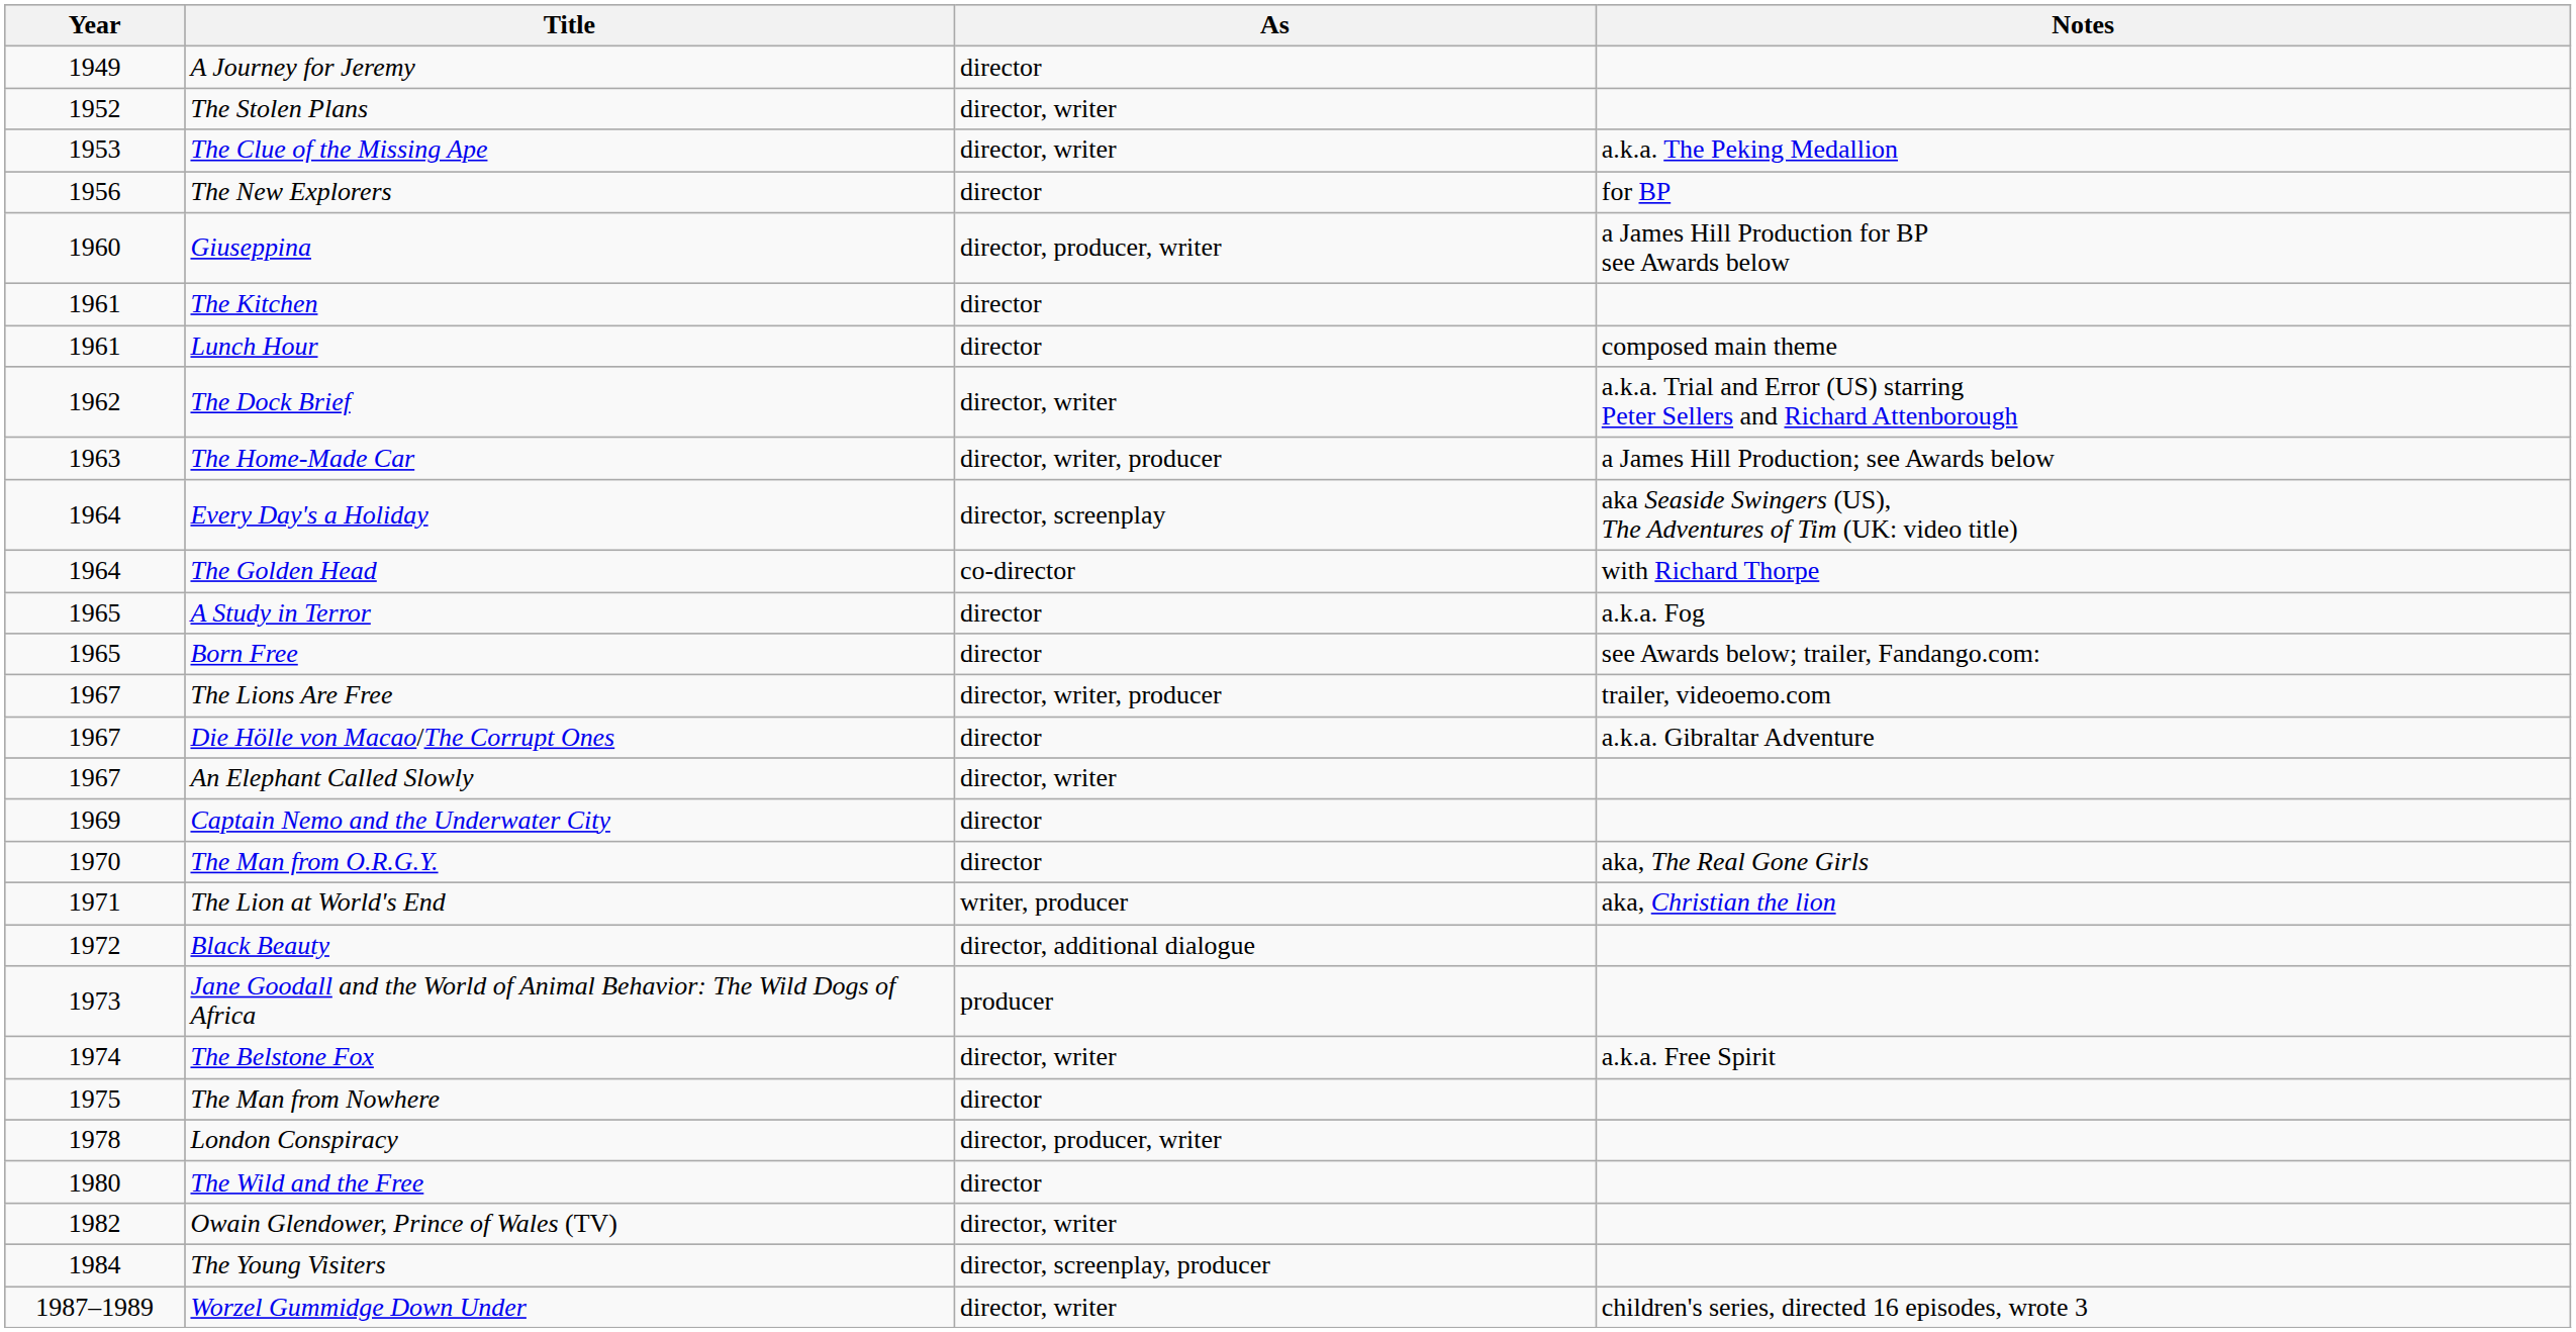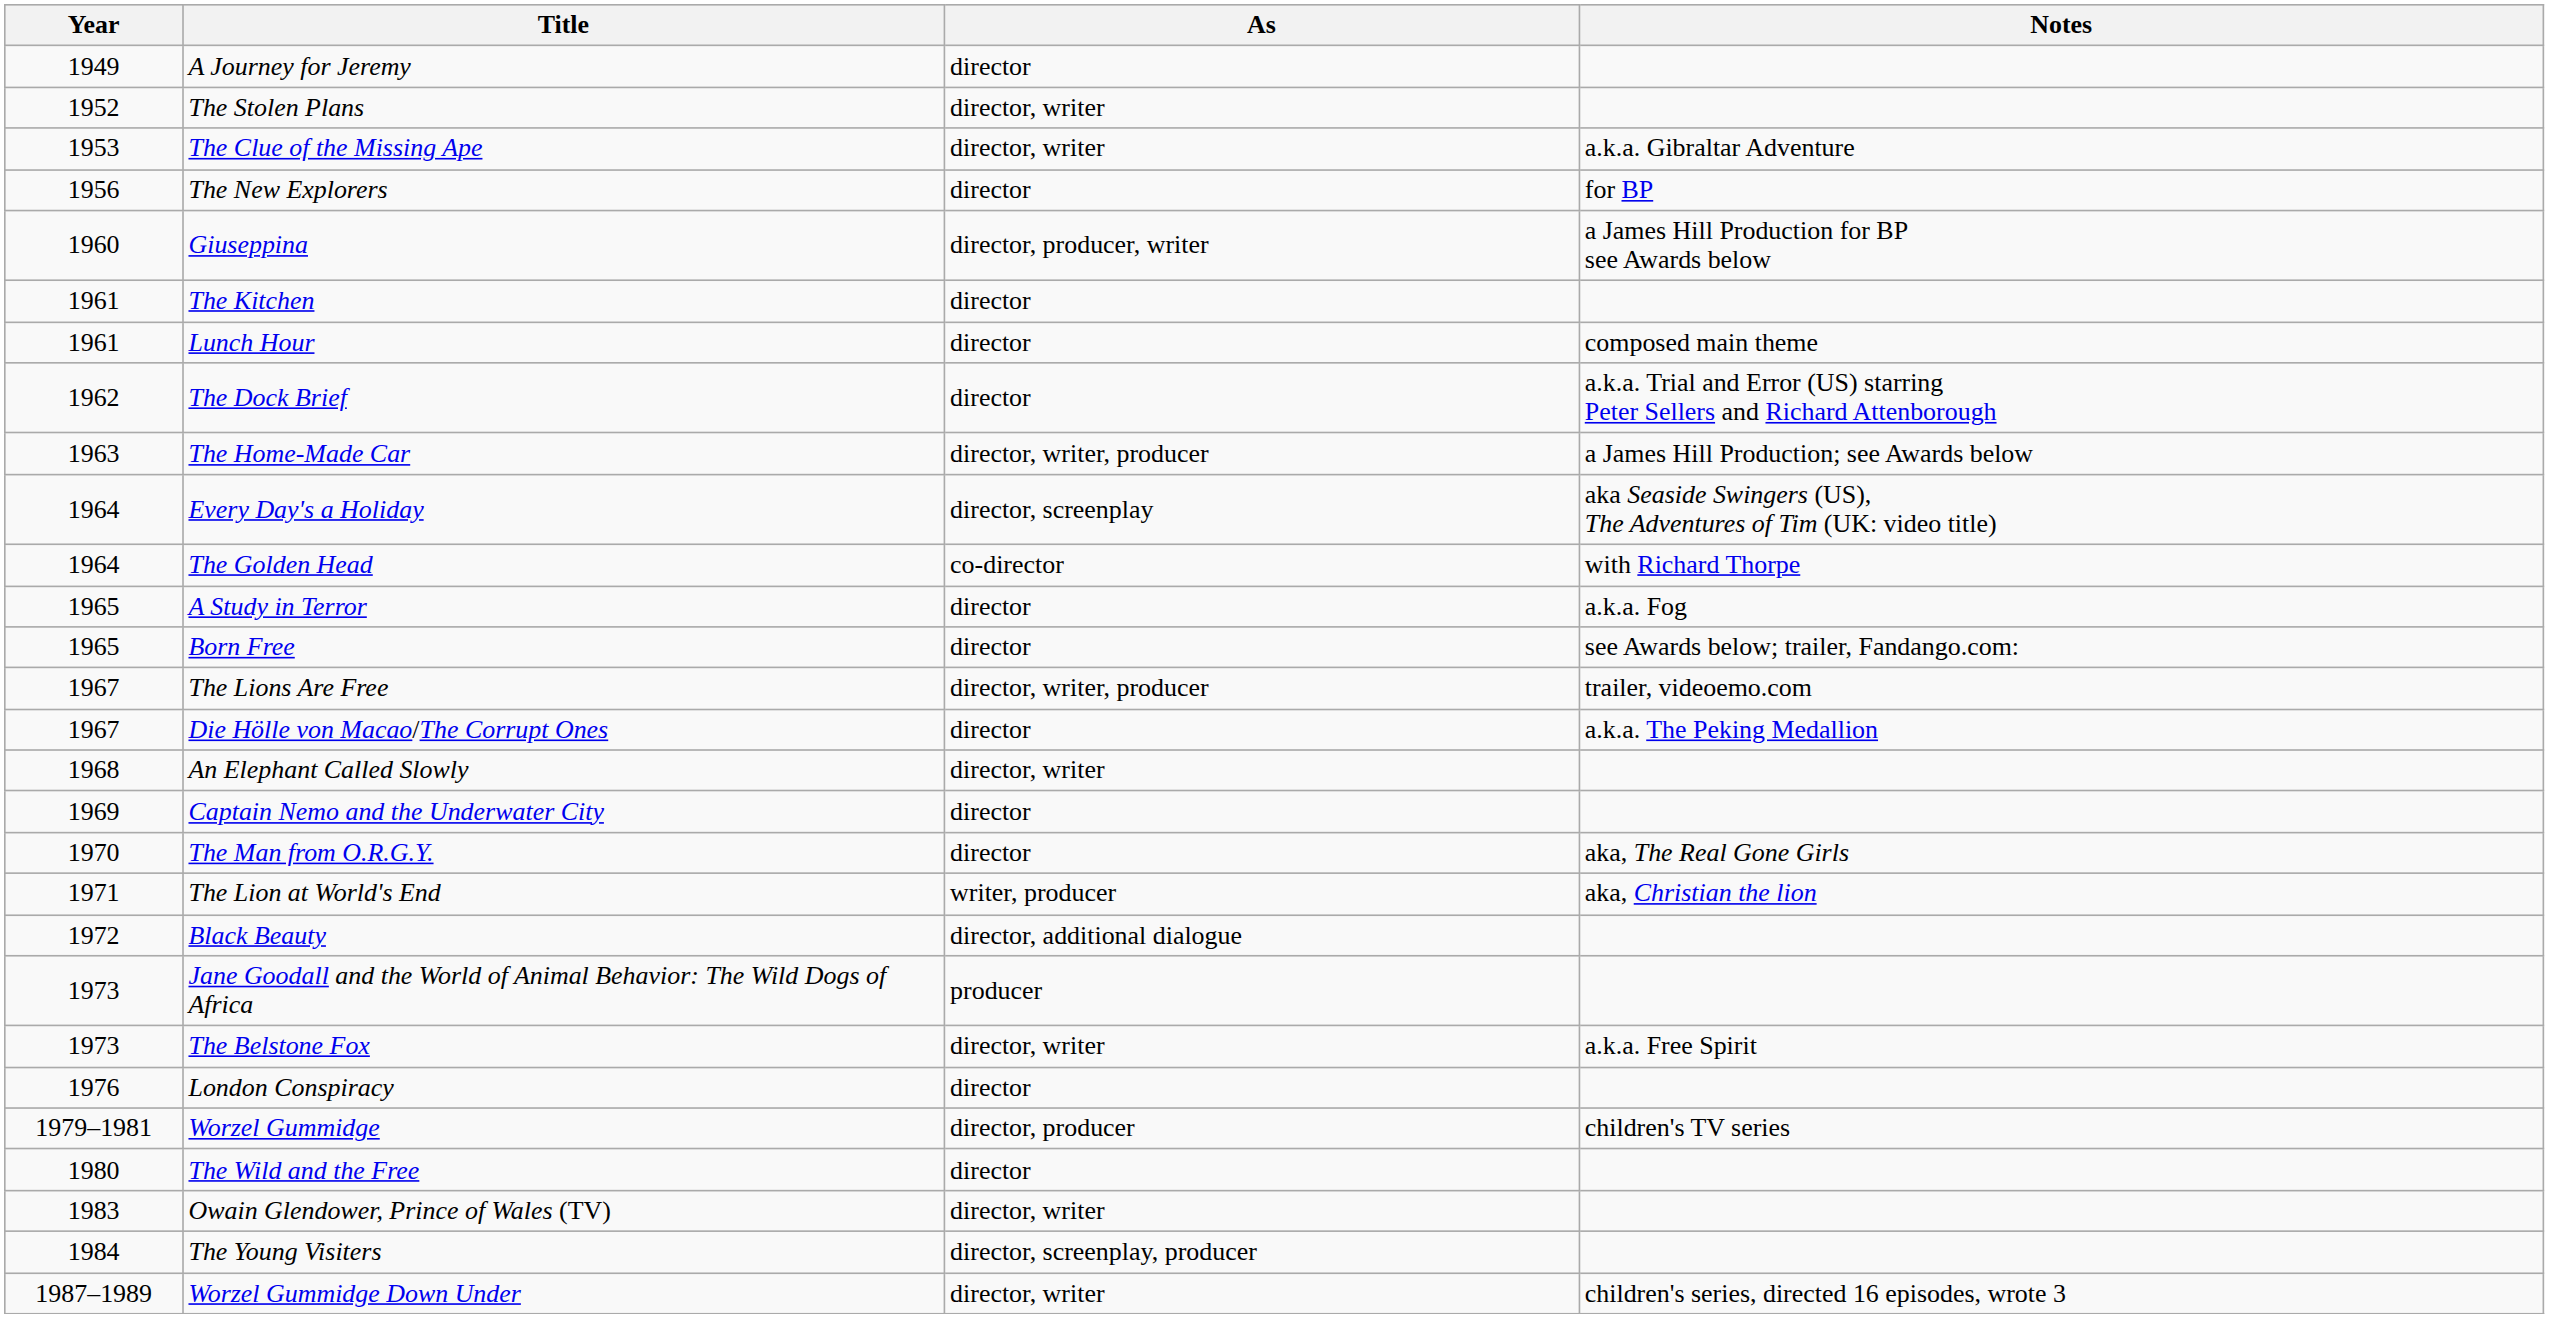The Clue of the Missing Ape | Notes: a.k.a. The Peking Medallion -> a.k.a. Gibraltar Adventure
The Dock Brief | As: director, writer -> director
Die Hölle von Macao/The Corrupt Ones | Notes: a.k.a. Gibraltar Adventure -> a.k.a. The Peking Medallion
An Elephant Called Slowly | Year: 1967 -> 1968
The Belstone Fox | Year: 1974 -> 1973
- row: 1975 | The Man from Nowhere | director
London Conspiracy | Year: 1978 -> 1976
London Conspiracy | As: director, producer, writer -> director
+ row: 1979–1981 | Worzel Gummidge | director, producer | children's TV series
Owain Glendower, Prince of Wales (TV) | Year: 1982 -> 1983
